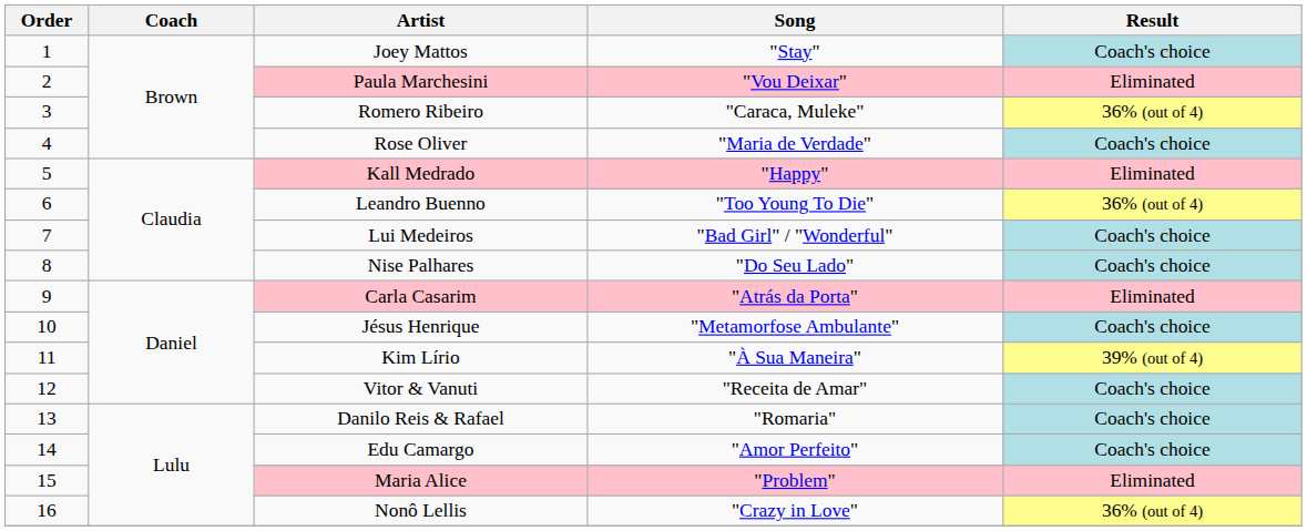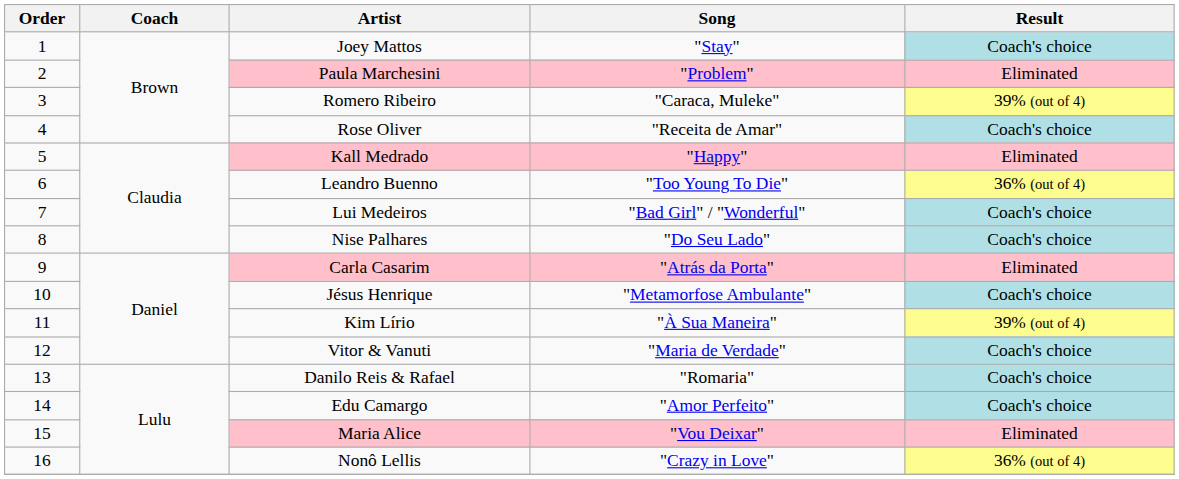Paula Marchesini | Song: "Vou Deixar" -> "Problem"
Romero Ribeiro | Result: 36% (out of 4) -> 39% (out of 4)
Rose Oliver | Song: "Maria de Verdade" -> "Receita de Amar"
Vitor & Vanuti | Song: "Receita de Amar" -> "Maria de Verdade"
Maria Alice | Song: "Problem" -> "Vou Deixar"
